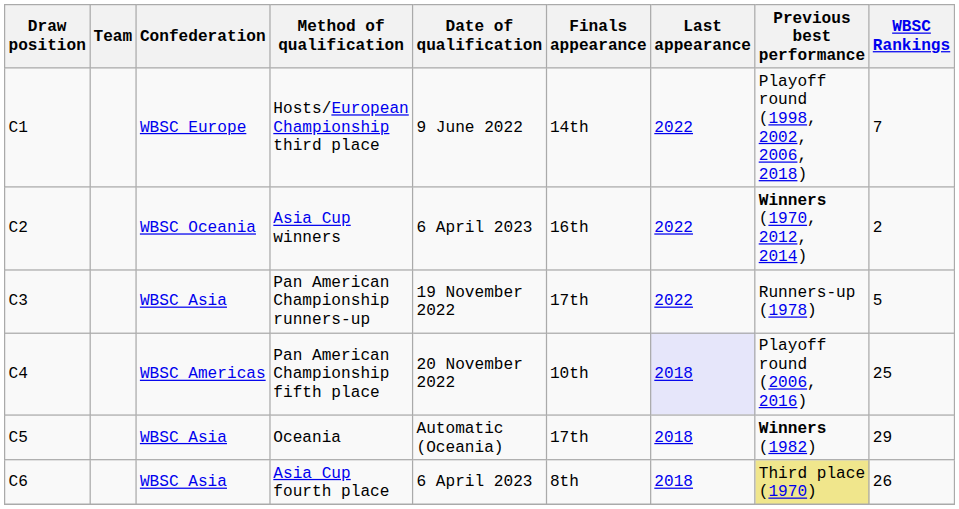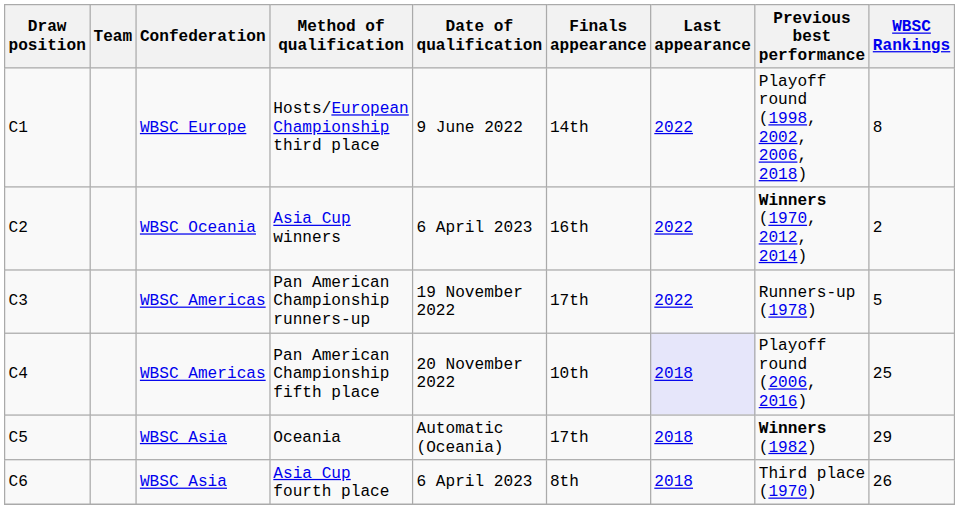Hosts/European Championship third place | WBSC Rankings: 7 -> 8
Pan American Championship runners-up | Confederation: WBSC Asia -> WBSC Americas
Asia Cup fourth place | Previous best performance: khaki background -> no background
